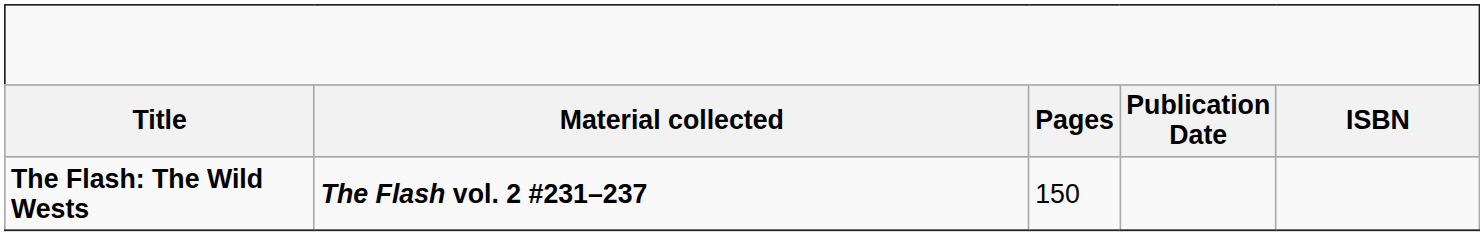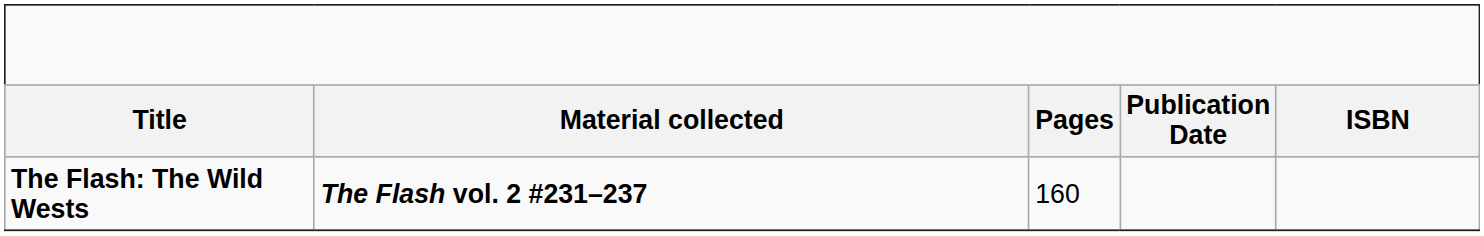The Flash: The Wild Wests | Pages: 150 -> 160
